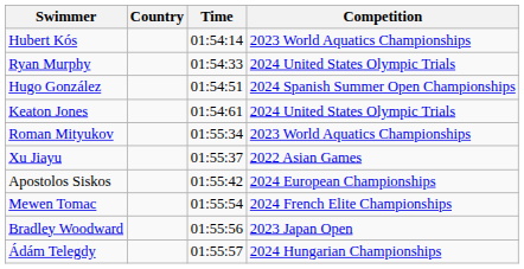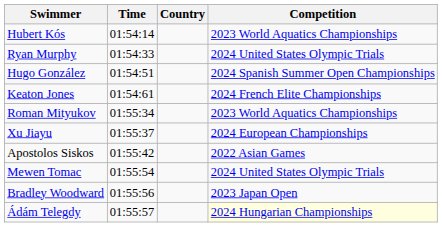columns swapped: Country <-> Time
Keaton Jones | Competition: 2024 United States Olympic Trials -> 2024 French Elite Championships
Xu Jiayu | Competition: 2022 Asian Games -> 2024 European Championships
Apostolos Siskos | Competition: 2024 European Championships -> 2022 Asian Games
Mewen Tomac | Competition: 2024 French Elite Championships -> 2024 United States Olympic Trials
Ádám Telegdy | Competition: no background -> lightyellow background
